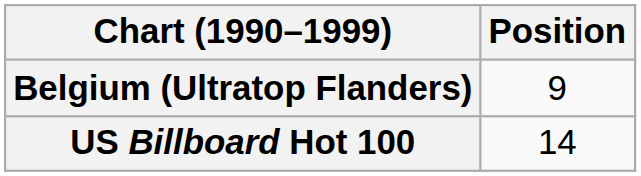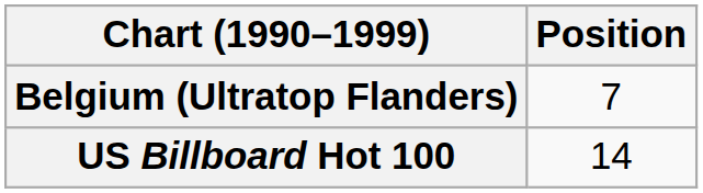Belgium (Ultratop Flanders) | Position: 9 -> 7
